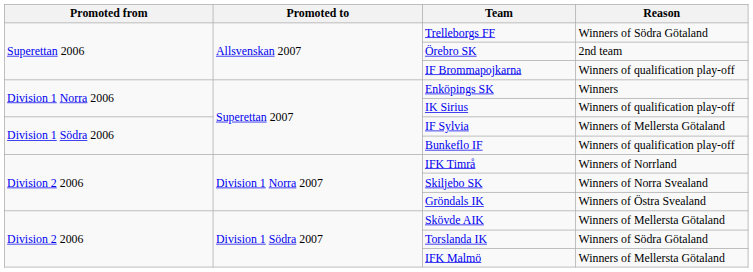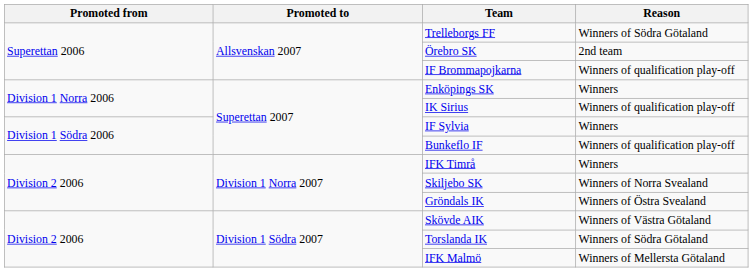IF Sylvia | Reason: Winners of Mellersta Götaland -> Winners
IFK Timrå | Reason: Winners of Norrland -> Winners
Skövde AIK | Reason: Winners of Mellersta Götaland -> Winners of Västra Götaland
